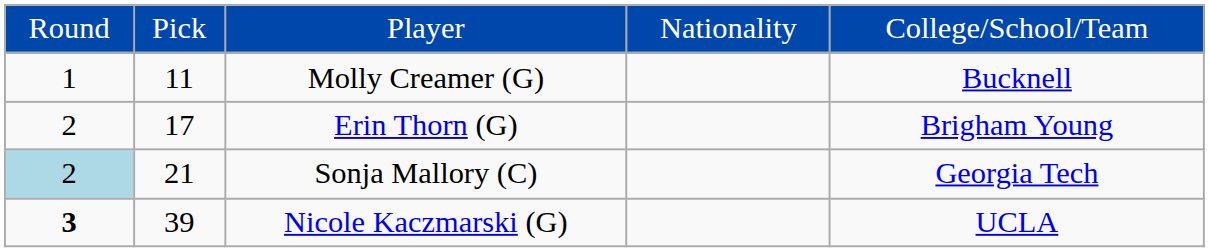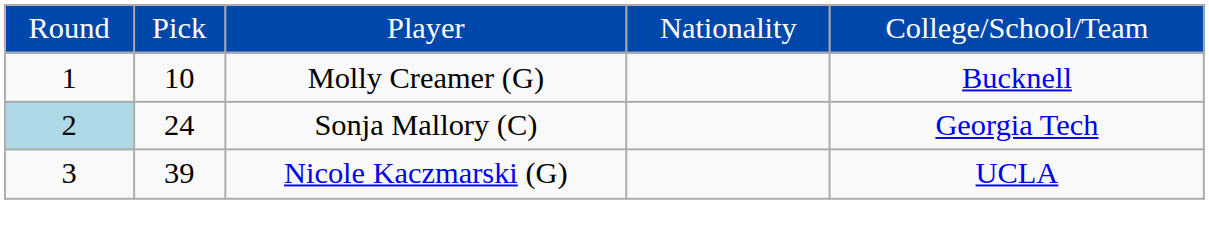Molly Creamer (G) | column 2: 11 -> 10
- row: 2 | 17 | Erin Thorn (G) | Brigham Young
Sonja Mallory (C) | column 2: 21 -> 24
Nicole Kaczmarski (G) | column 1: bold -> normal
